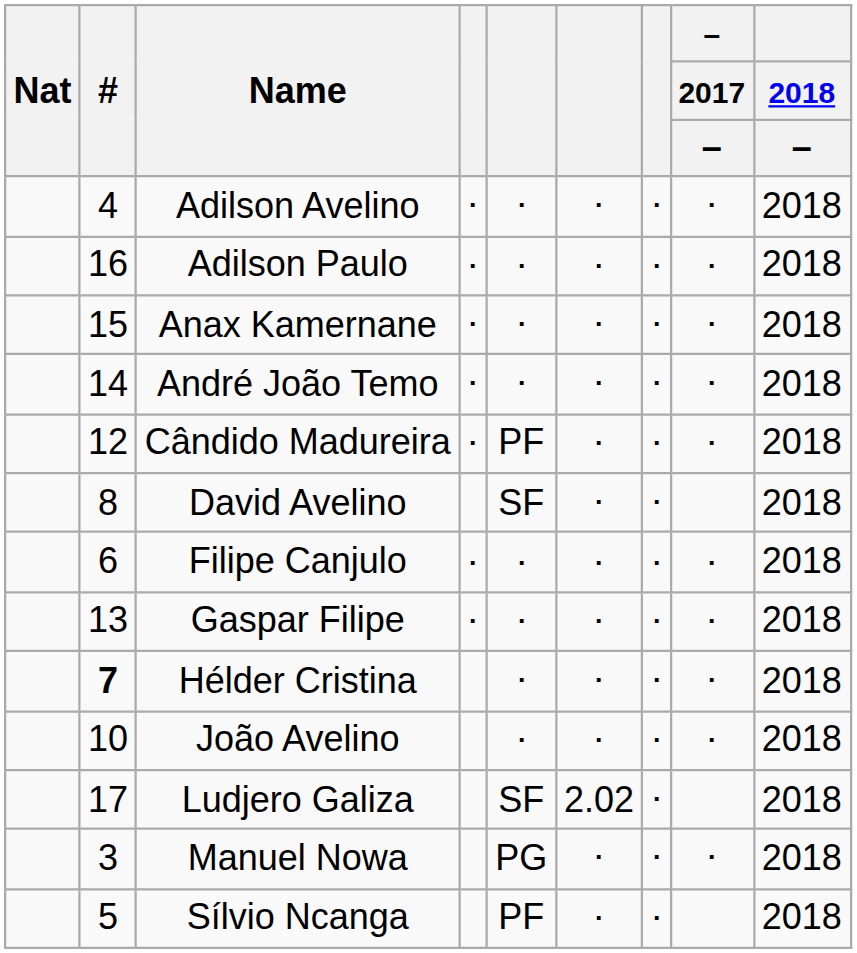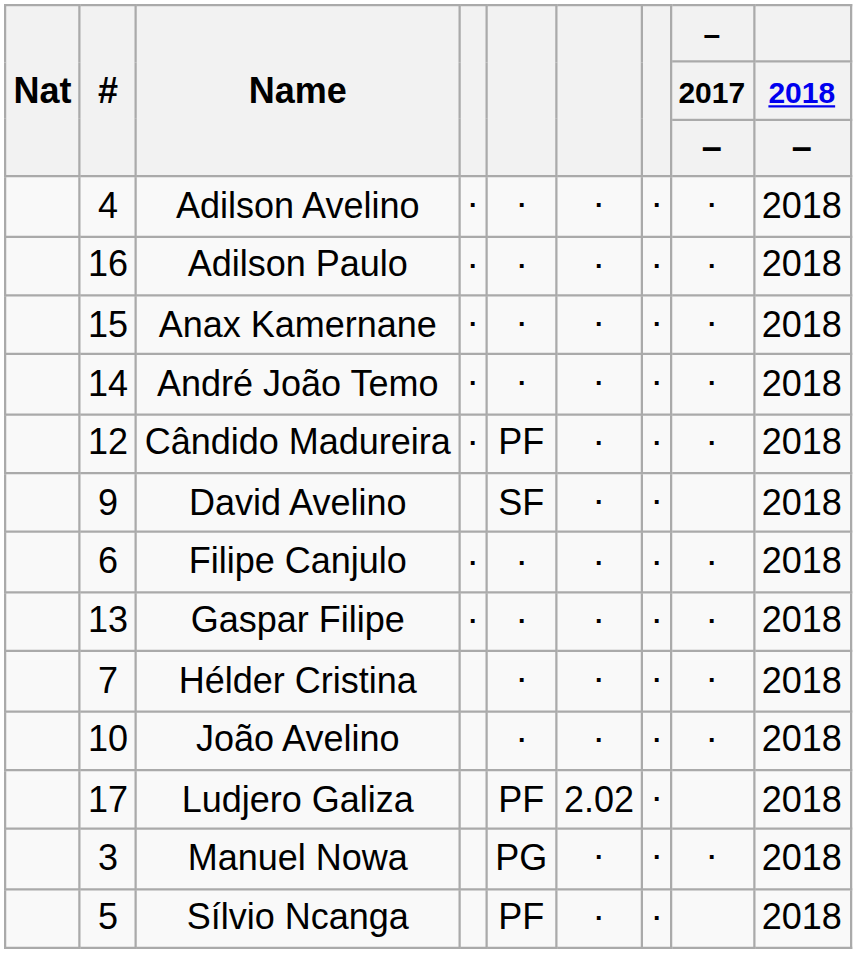David Avelino | #: 8 -> 9
Hélder Cristina | #: bold -> normal
Ludjero Galiza | column 5: SF -> PF
